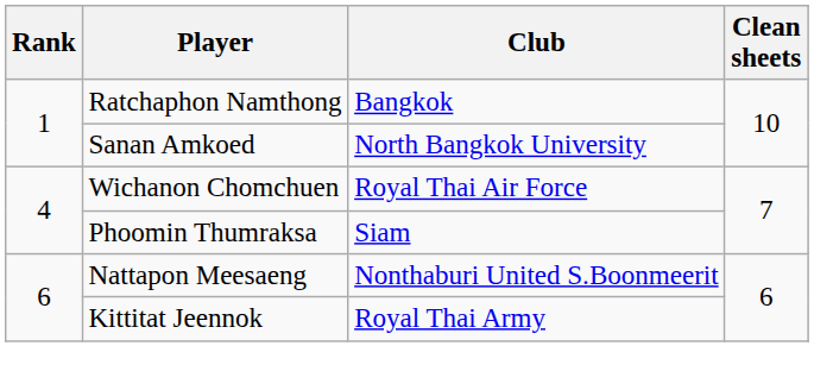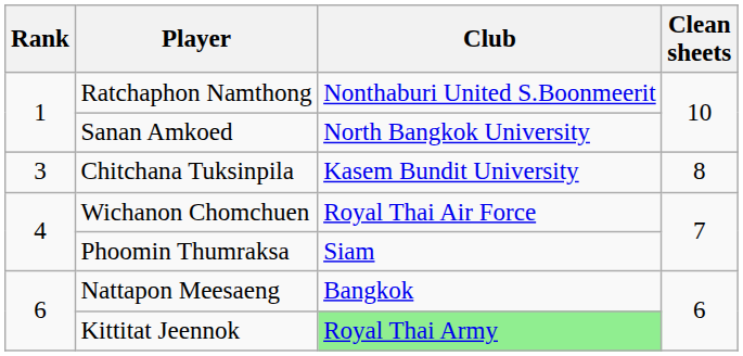Ratchaphon Namthong | Club: Bangkok -> Nonthaburi United S.Boonmeerit
+ row: 3 | Chitchana Tuksinpila | Kasem Bundit University | 8
Nattapon Meesaeng | Club: Nonthaburi United S.Boonmeerit -> Bangkok
Kittitat Jeennok | Club: no background -> lightgreen background
